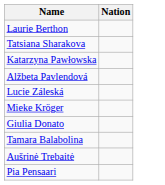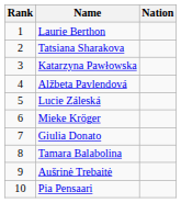+ column: Rank | 1 | 2 | 3 | 4 | 5 | 6 | 7 | 8 | 9 | 10
